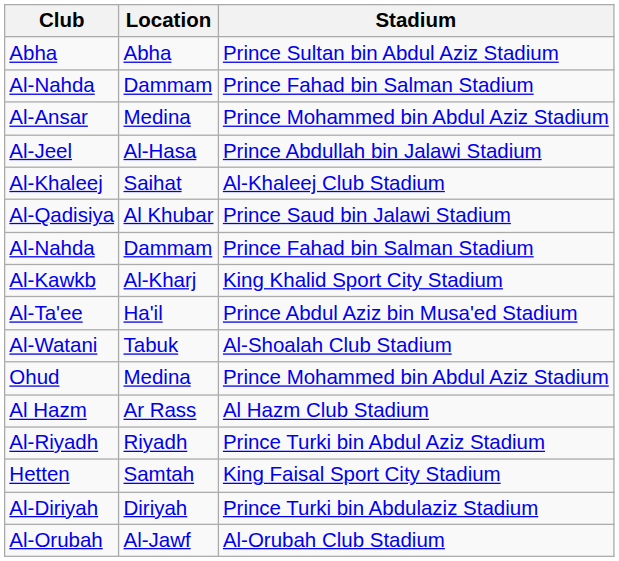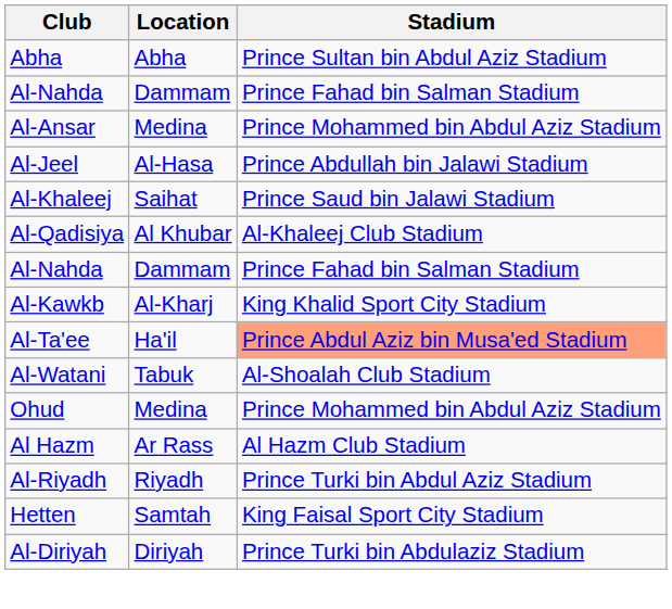Al-Khaleej | Stadium: Al-Khaleej Club Stadium -> Prince Saud bin Jalawi Stadium
Al-Qadisiya | Stadium: Prince Saud bin Jalawi Stadium -> Al-Khaleej Club Stadium
Al-Ta'ee | Stadium: no background -> lightsalmon background
- row: Al-Orubah | Al-Jawf | Al-Orubah Club Stadium
